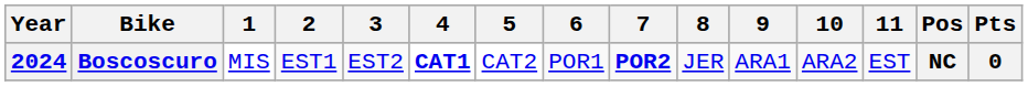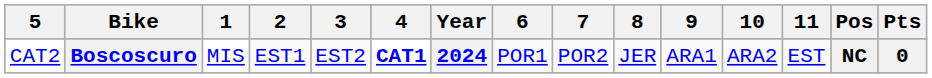columns swapped: Year <-> 5
Boscoscuro | 7: bold -> normal
